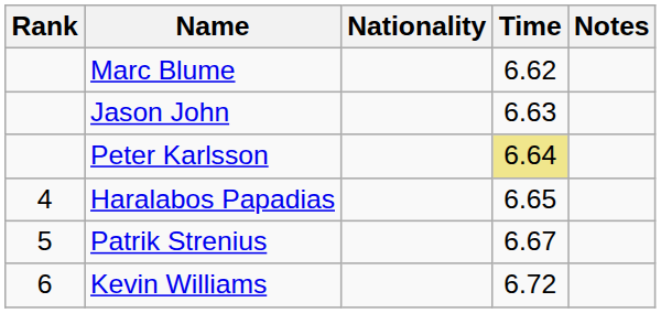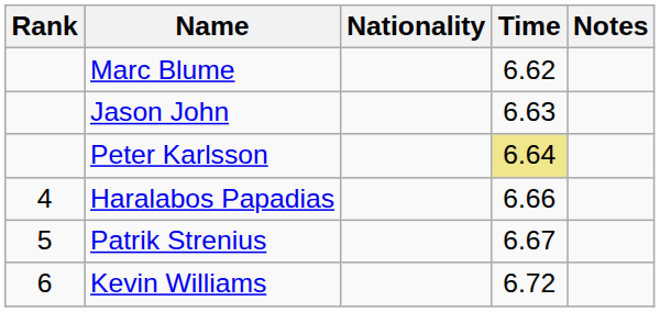Haralabos Papadias | Time: 6.65 -> 6.66
